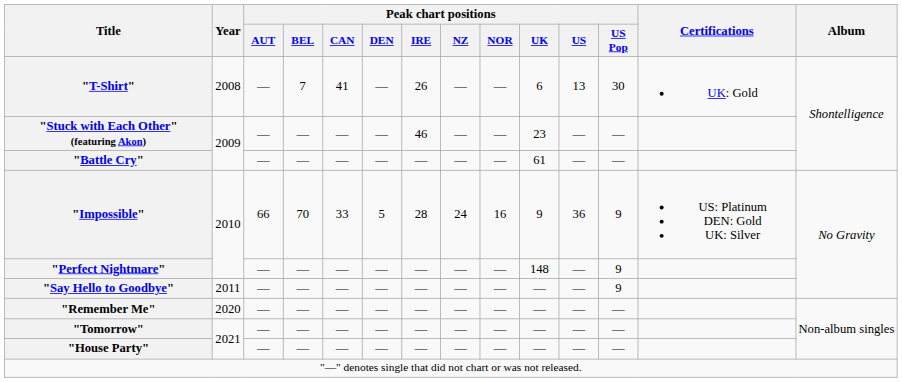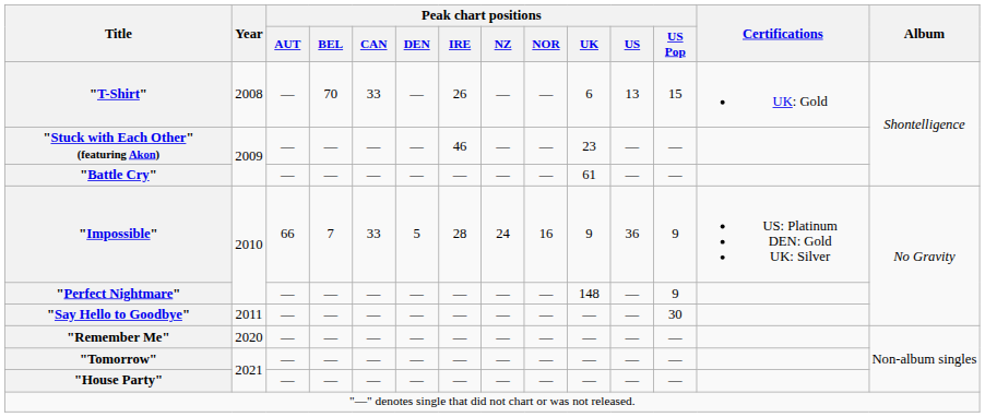"T-Shirt" | Peak chart positions / BEL: 7 -> 70
"T-Shirt" | Peak chart positions / CAN: 41 -> 33
"T-Shirt" | Peak chart positions / US Pop: 30 -> 15
"Impossible" | Peak chart positions / BEL: 70 -> 7
"Say Hello to Goodbye" | Peak chart positions / US Pop: 9 -> 30
